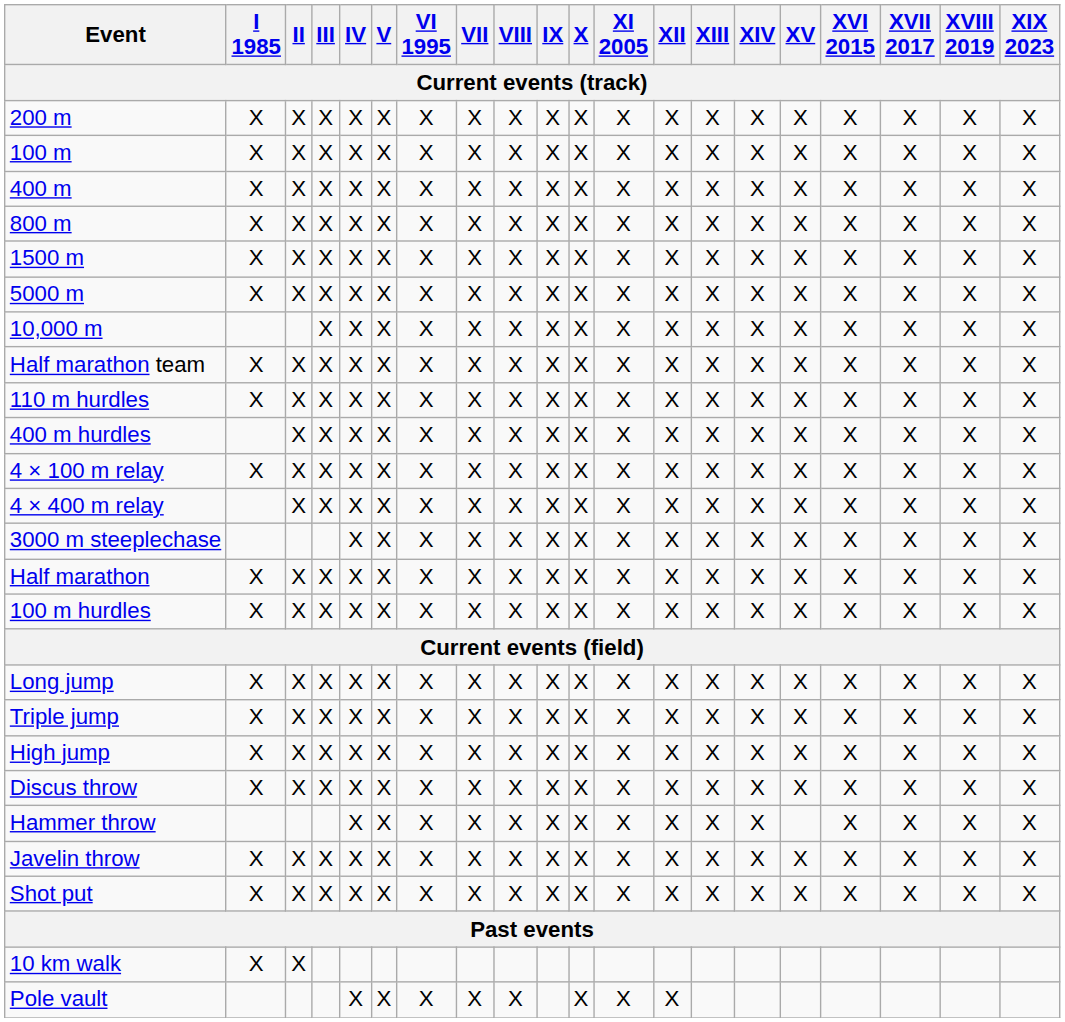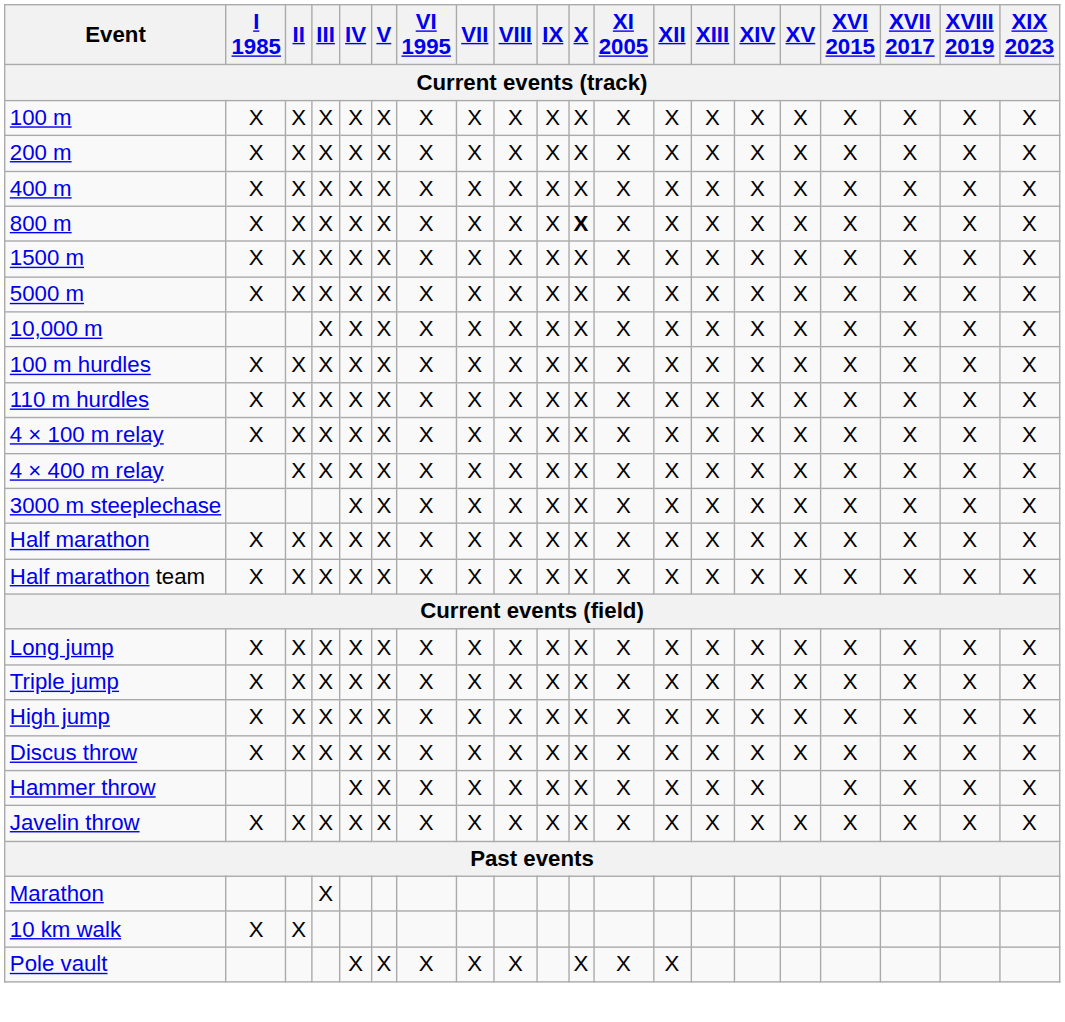rows swapped: 100 m <-> 200 m
800 m | X: normal -> bold
rows swapped: 100 m hurdles <-> Half marathon team
- row: 400 m hurdles | X | X | X | X | X | X | X | X | X | X | X | X | X | X | X | X | X | X
- row: Shot put | X | X | X | X | X | X | X | X | X | X | X | X | X | X | X | X | X | X | X
+ row: Marathon | X
